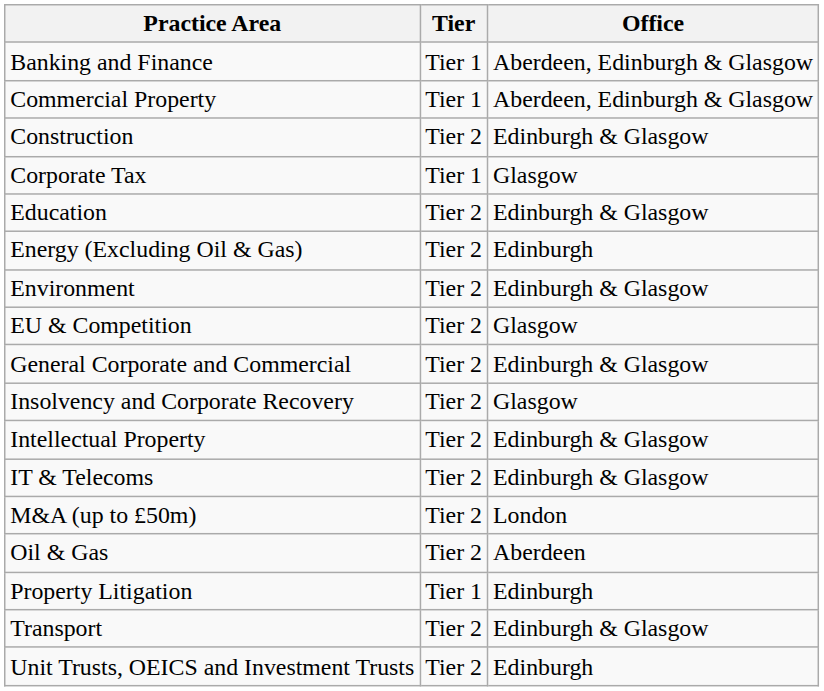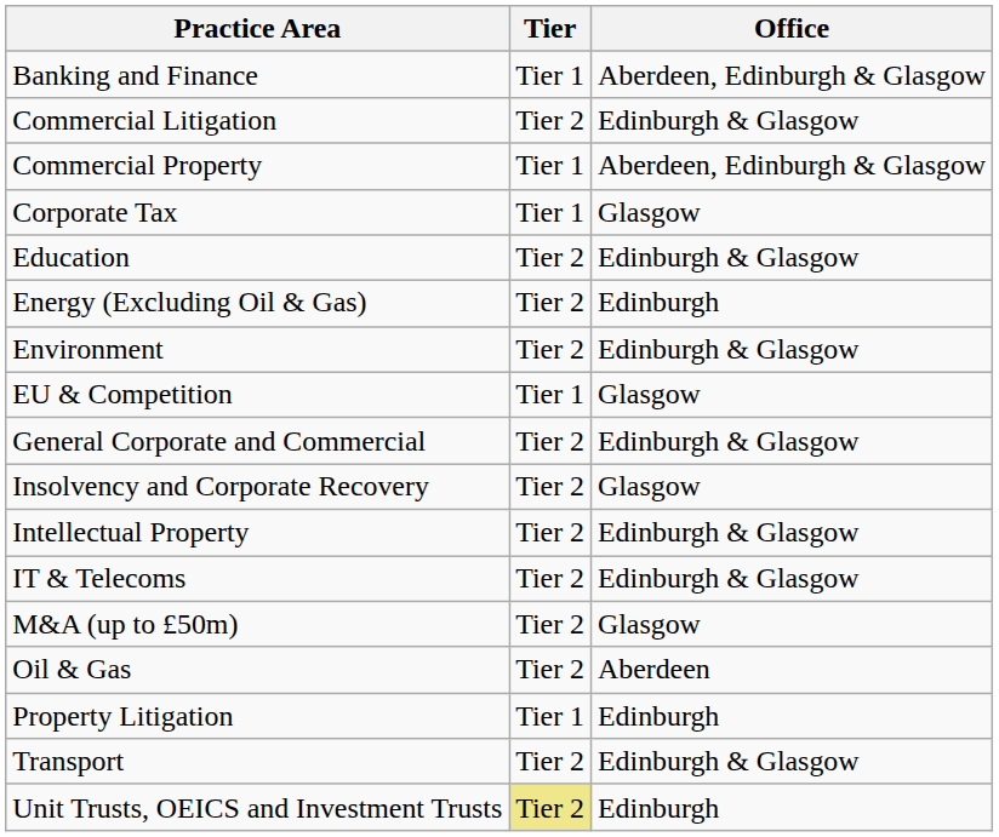+ row: Commercial Litigation | Tier 2 | Edinburgh & Glasgow
- row: Construction | Tier 2 | Edinburgh & Glasgow
EU & Competition | Tier: Tier 2 -> Tier 1
M&A (up to £50m) | Office: London -> Glasgow
Unit Trusts, OEICS and Investment Trusts | Tier: no background -> khaki background
